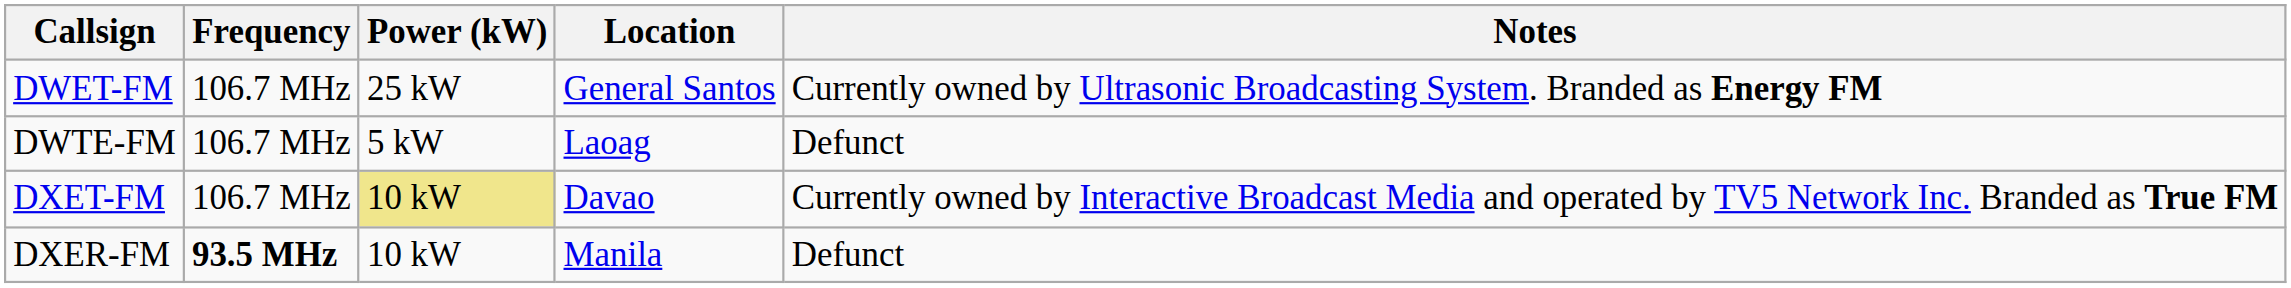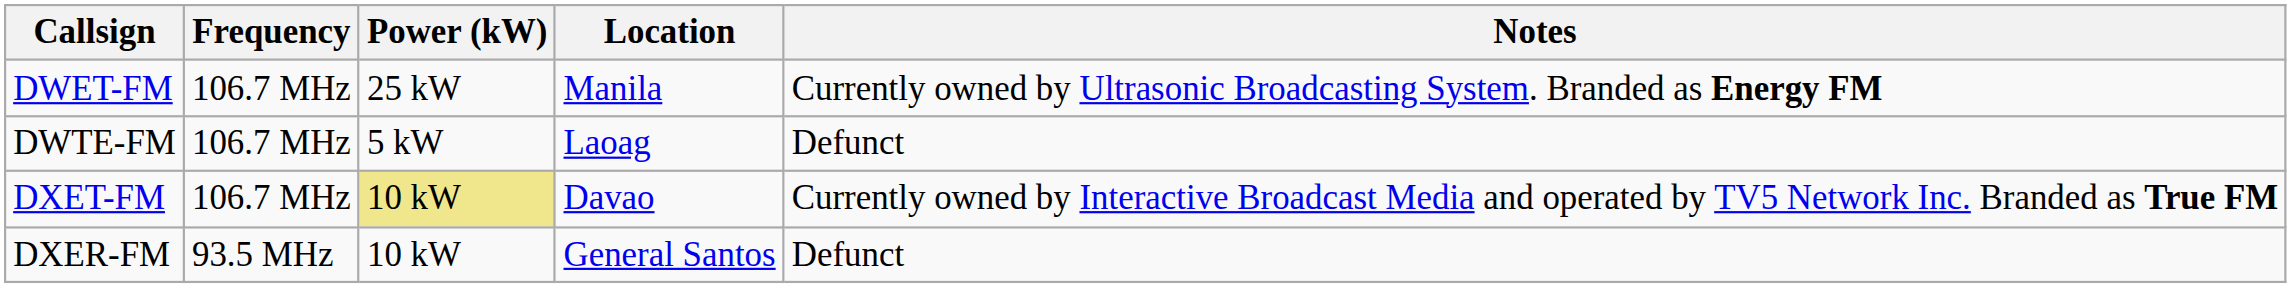DWET-FM | Location: General Santos -> Manila
DXER-FM | Frequency: bold -> normal
DXER-FM | Location: Manila -> General Santos
